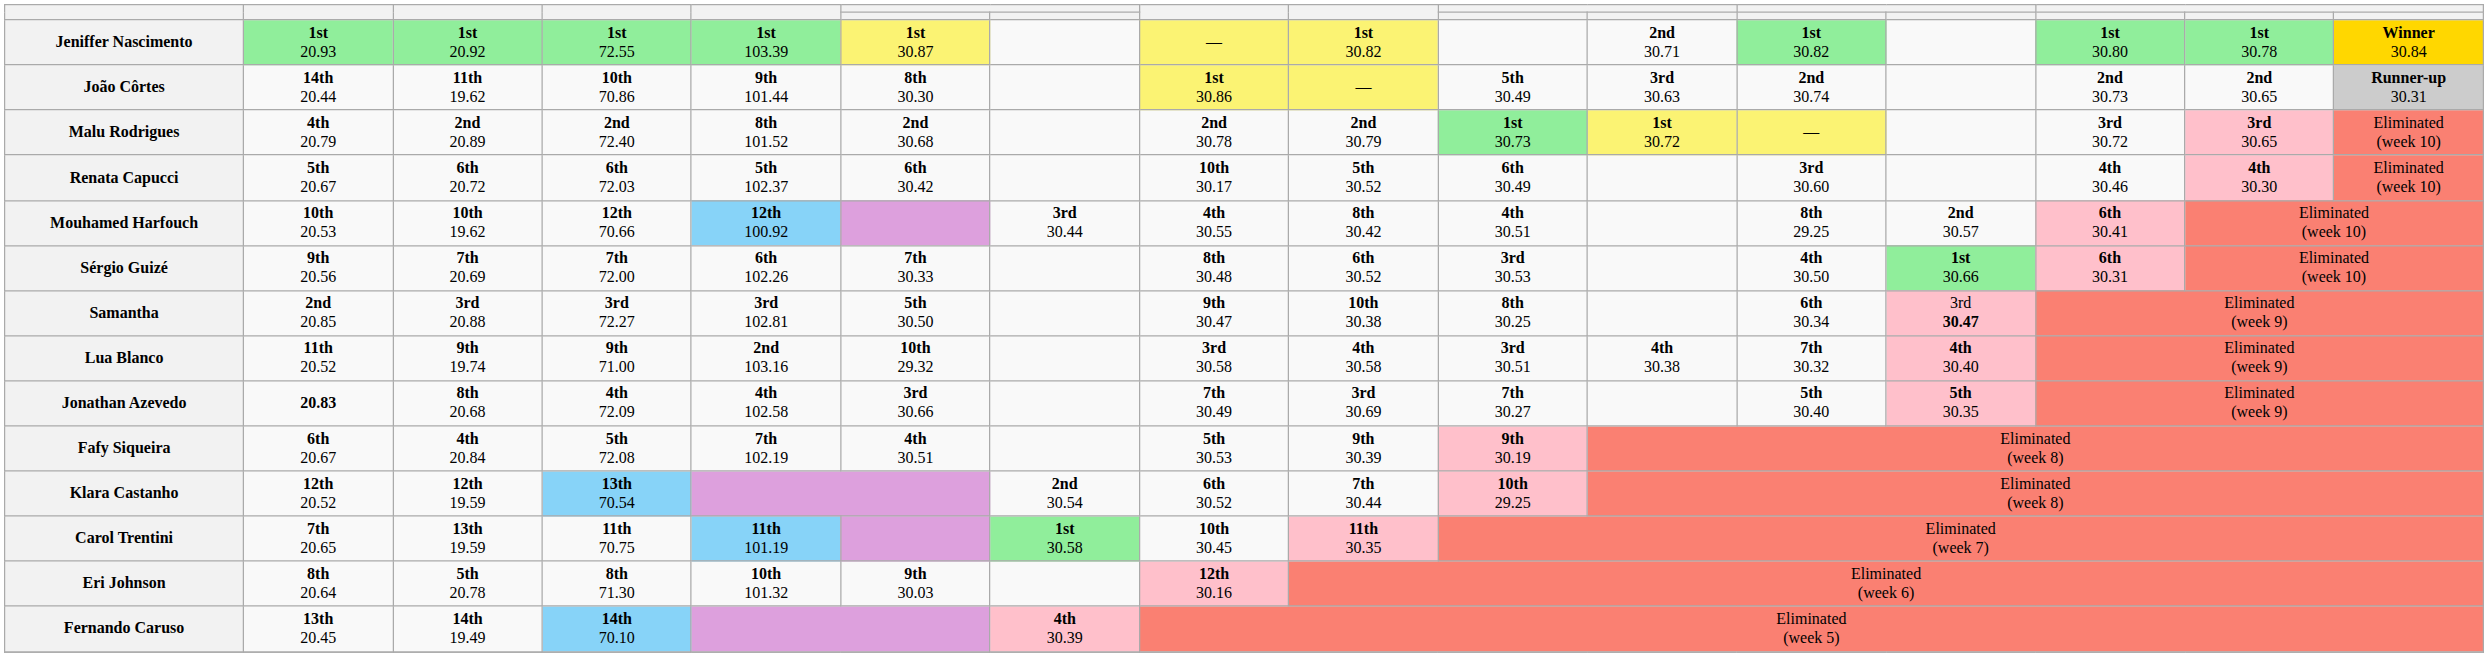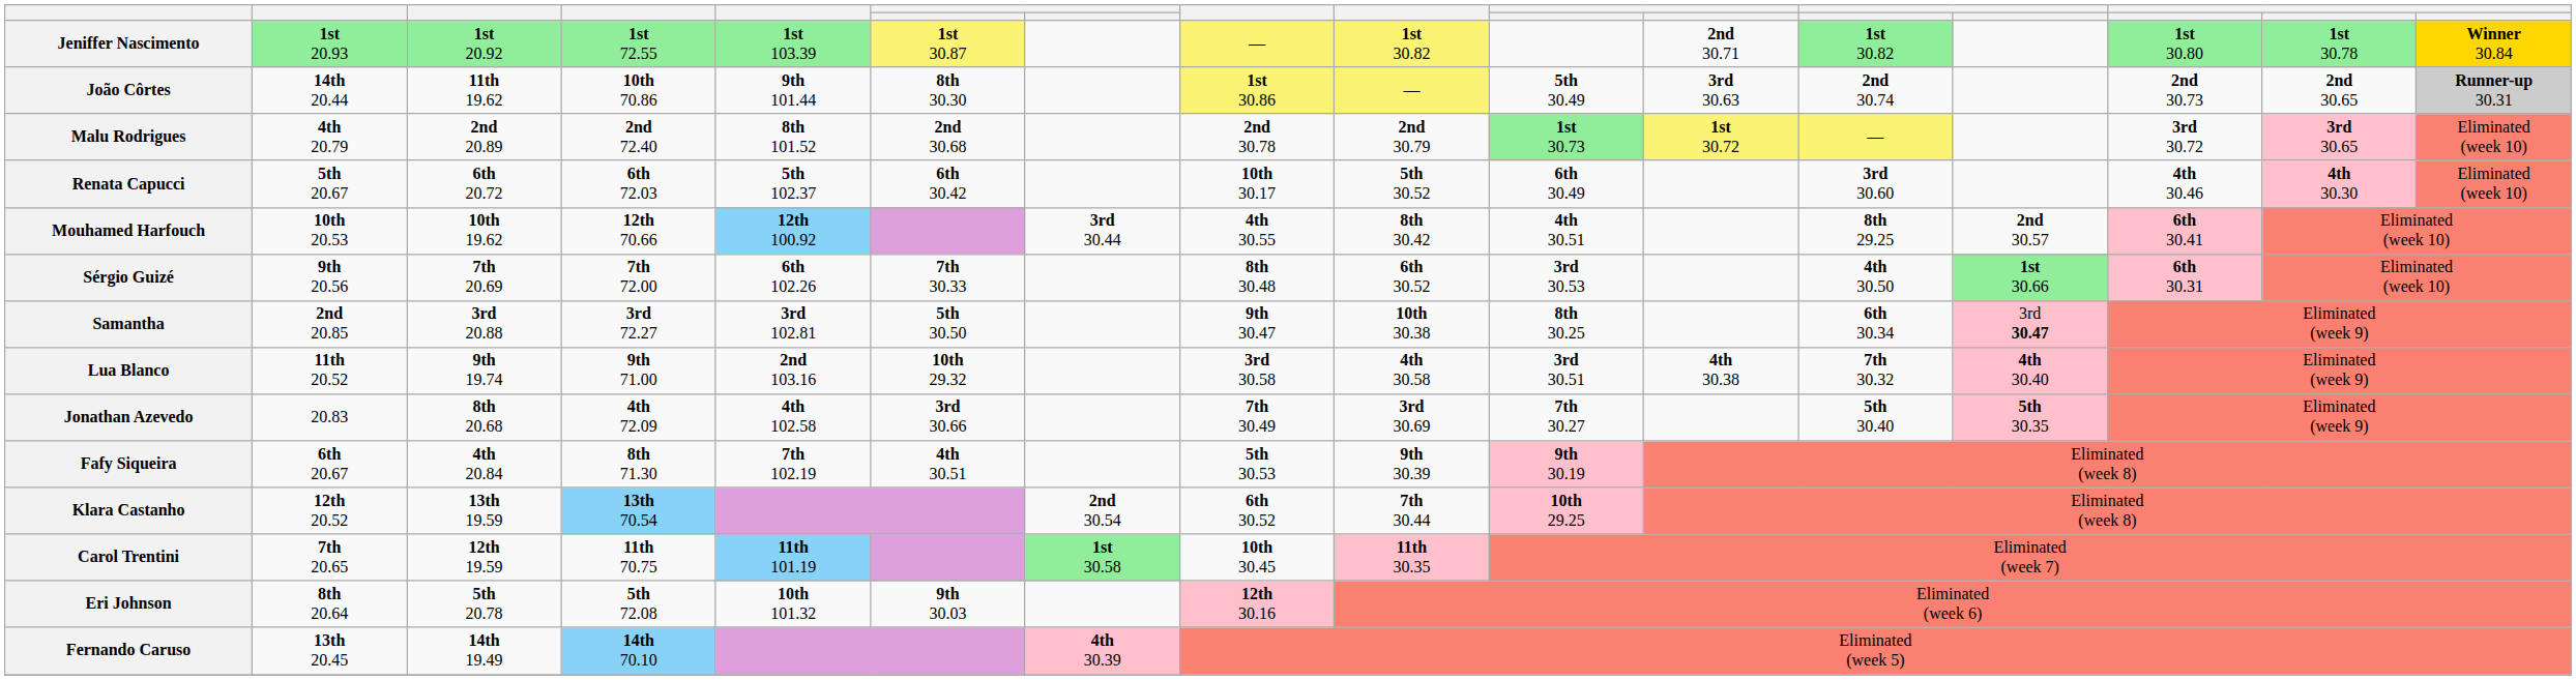Jonathan Azevedo | column 2: bold -> normal
Fafy Siqueira | column 4: 5th 72.08 -> 8th 71.30
Klara Castanho | column 3: 12th 19.59 -> 13th 19.59
Carol Trentini | column 3: 13th 19.59 -> 12th 19.59
Eri Johnson | column 4: 8th 71.30 -> 5th 72.08
